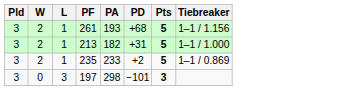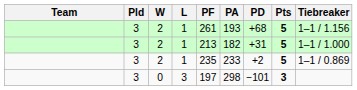+ column: Team
